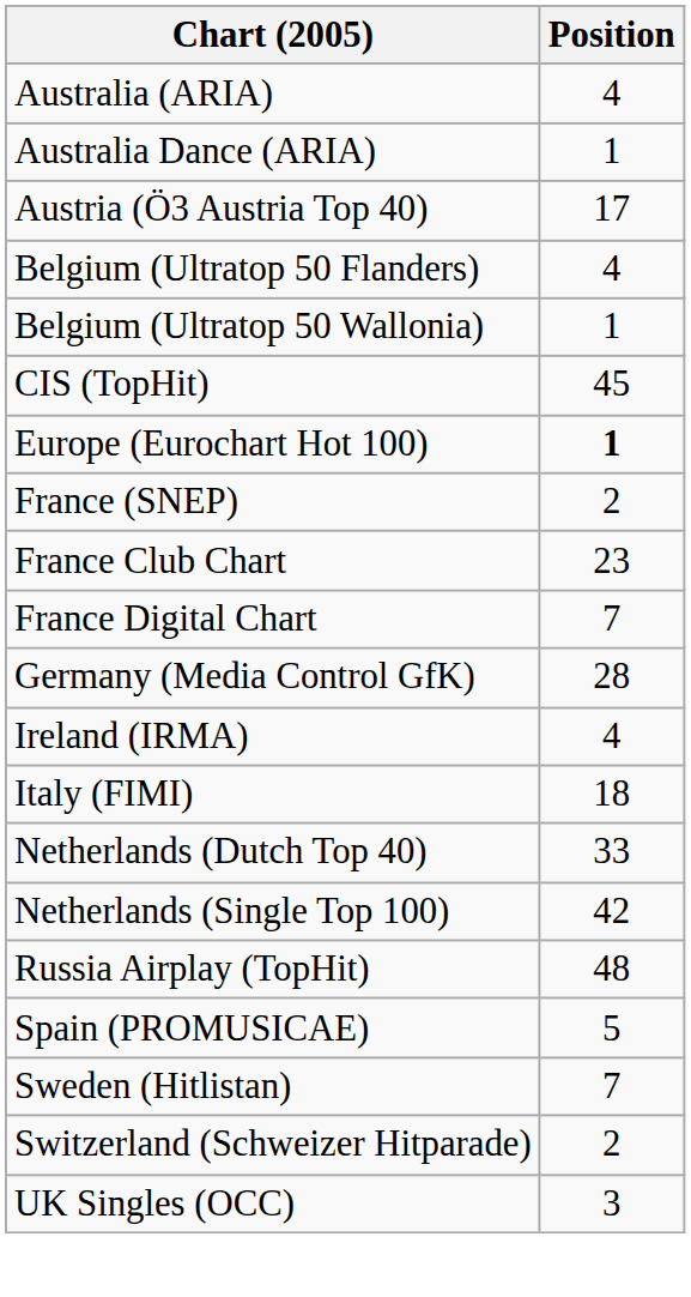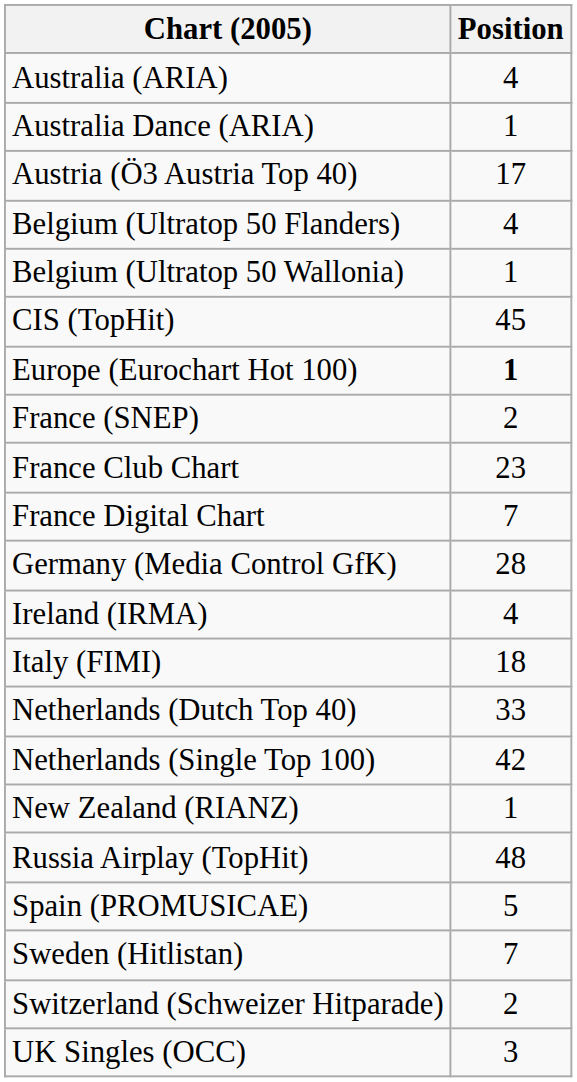+ row: New Zealand (RIANZ) | 1
